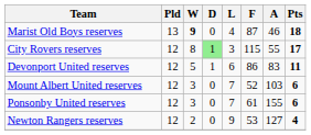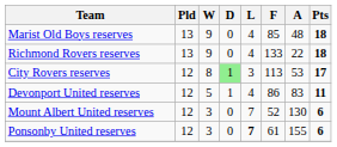Marist Old Boys reserves | W: bold -> normal
Marist Old Boys reserves | F: 87 -> 85
Marist Old Boys reserves | A: 46 -> 48
+ row: Richmond Rovers reserves | 13 | 9 | 0 | 4 | 133 | 22 | 18
City Rovers reserves | F: 115 -> 113
City Rovers reserves | A: 55 -> 53
Devonport United reserves | L: 6 -> 4
Mount Albert United reserves | A: 103 -> 130
Ponsonby United reserves | L: normal -> bold
- row: Newton Rangers reserves | 12 | 2 | 0 | 9 | 53 | 127 | 4
